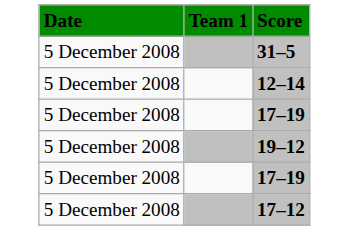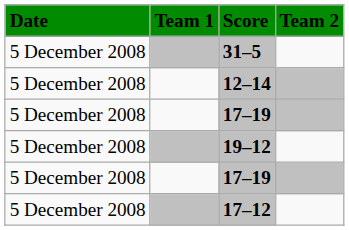+ column: Team 2
